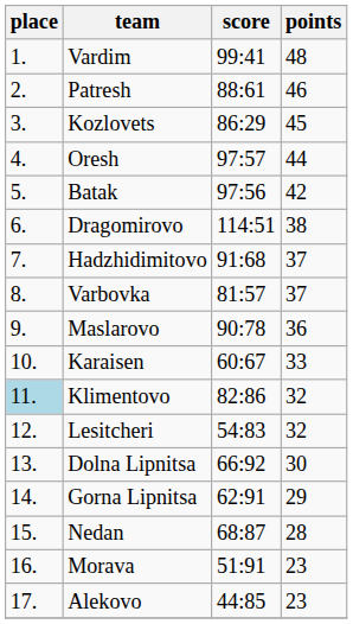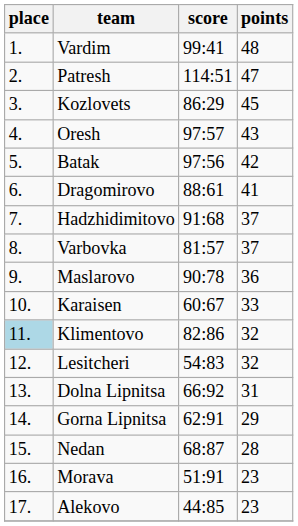Patresh | score: 88:61 -> 114:51
Patresh | points: 46 -> 47
Oresh | points: 44 -> 43
Dragomirovo | score: 114:51 -> 88:61
Dragomirovo | points: 38 -> 41
Dolna Lipnitsa | points: 30 -> 31
